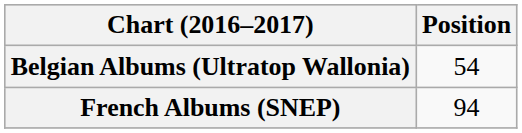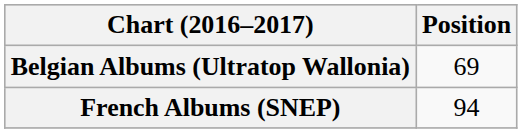Belgian Albums (Ultratop Wallonia) | Position: 54 -> 69
